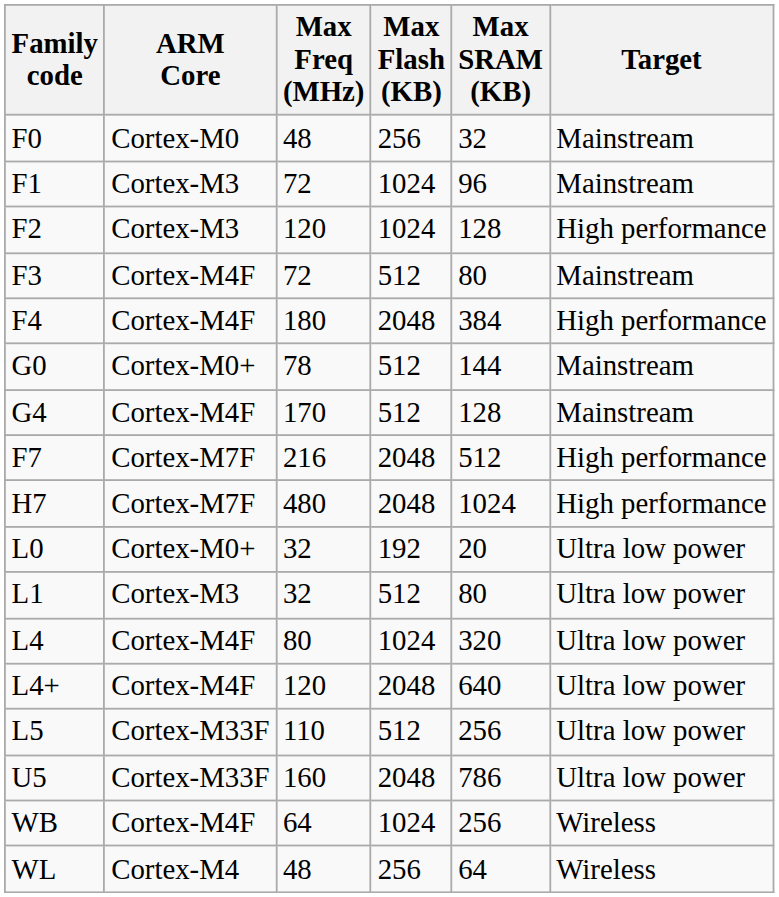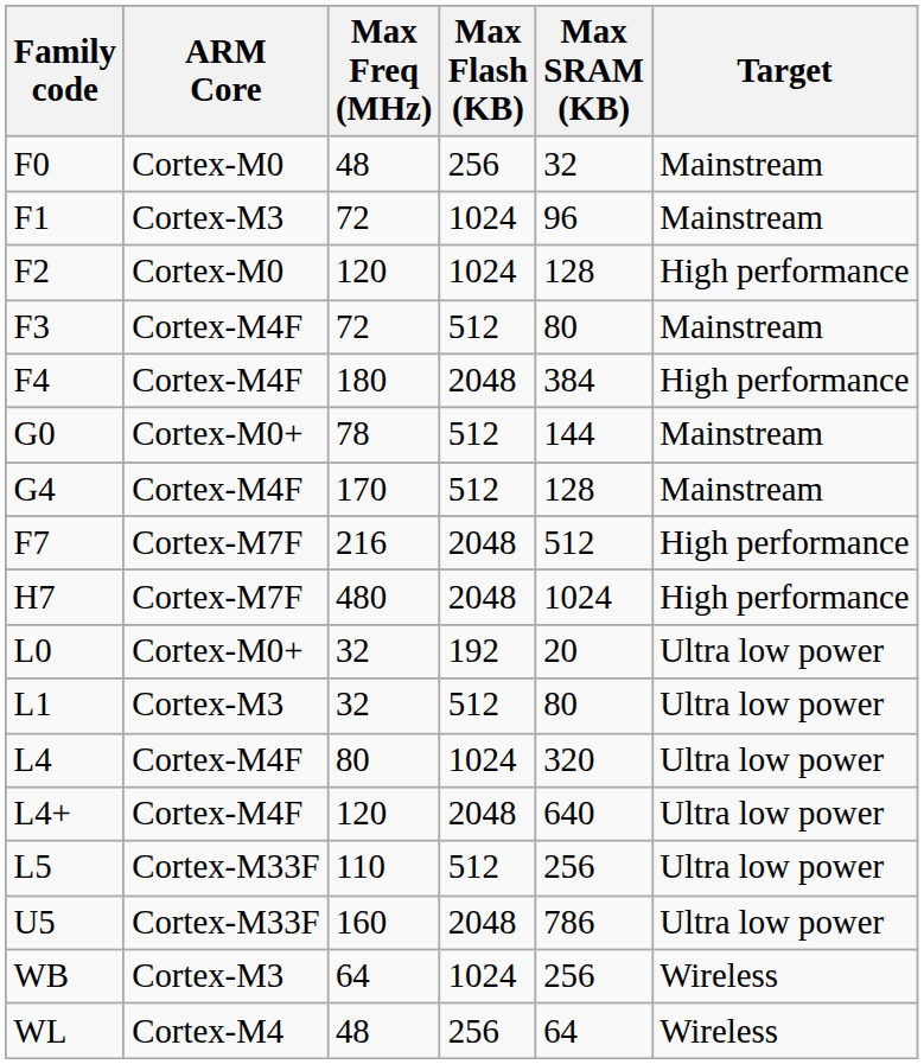F2 | ARM Core: Cortex-M3 -> Cortex-M0
WB | ARM Core: Cortex-M4F -> Cortex-M3
